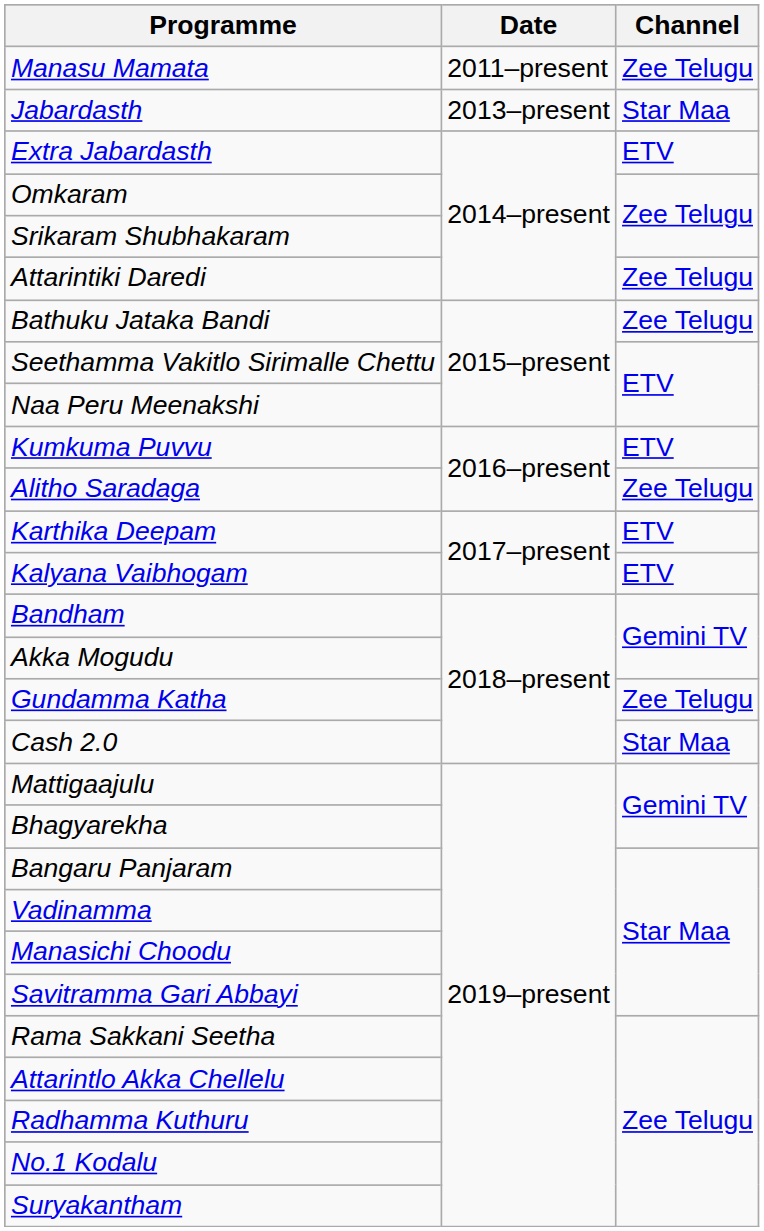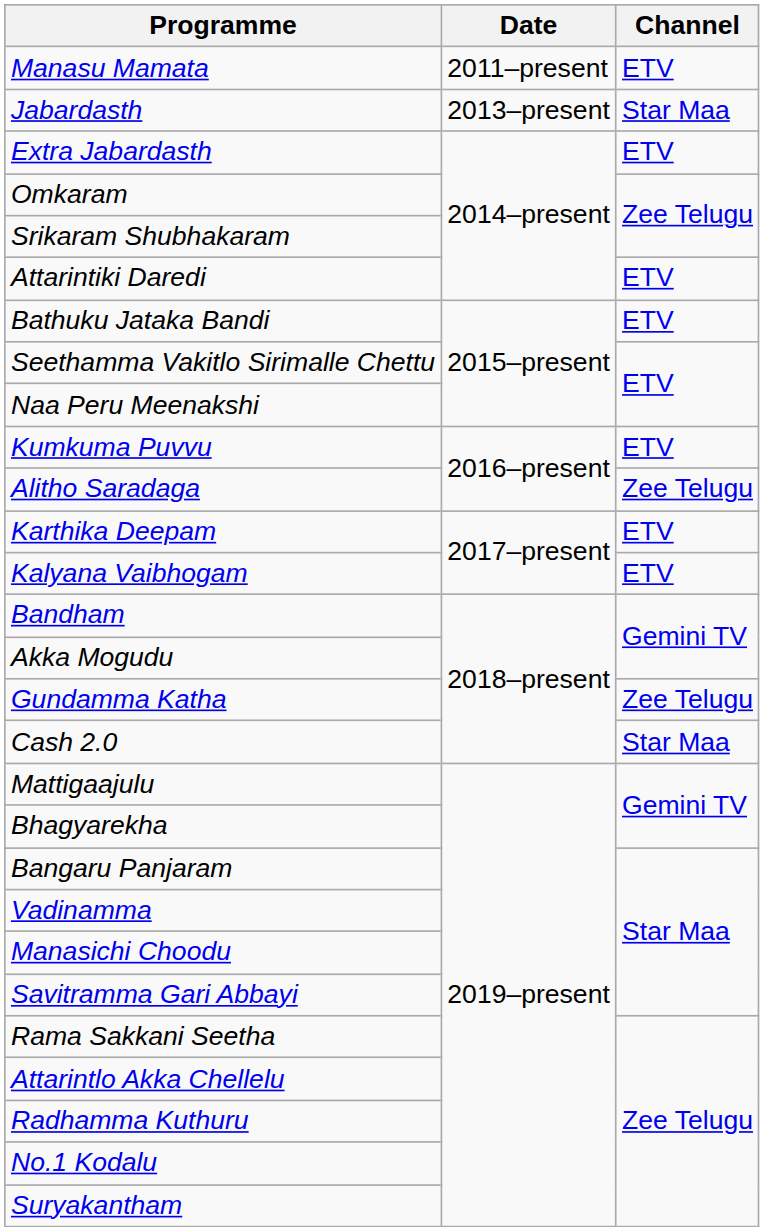Manasu Mamata | Channel: Zee Telugu -> ETV
Attarintiki Daredi | Channel: Zee Telugu -> ETV
Bathuku Jataka Bandi | Channel: Zee Telugu -> ETV
